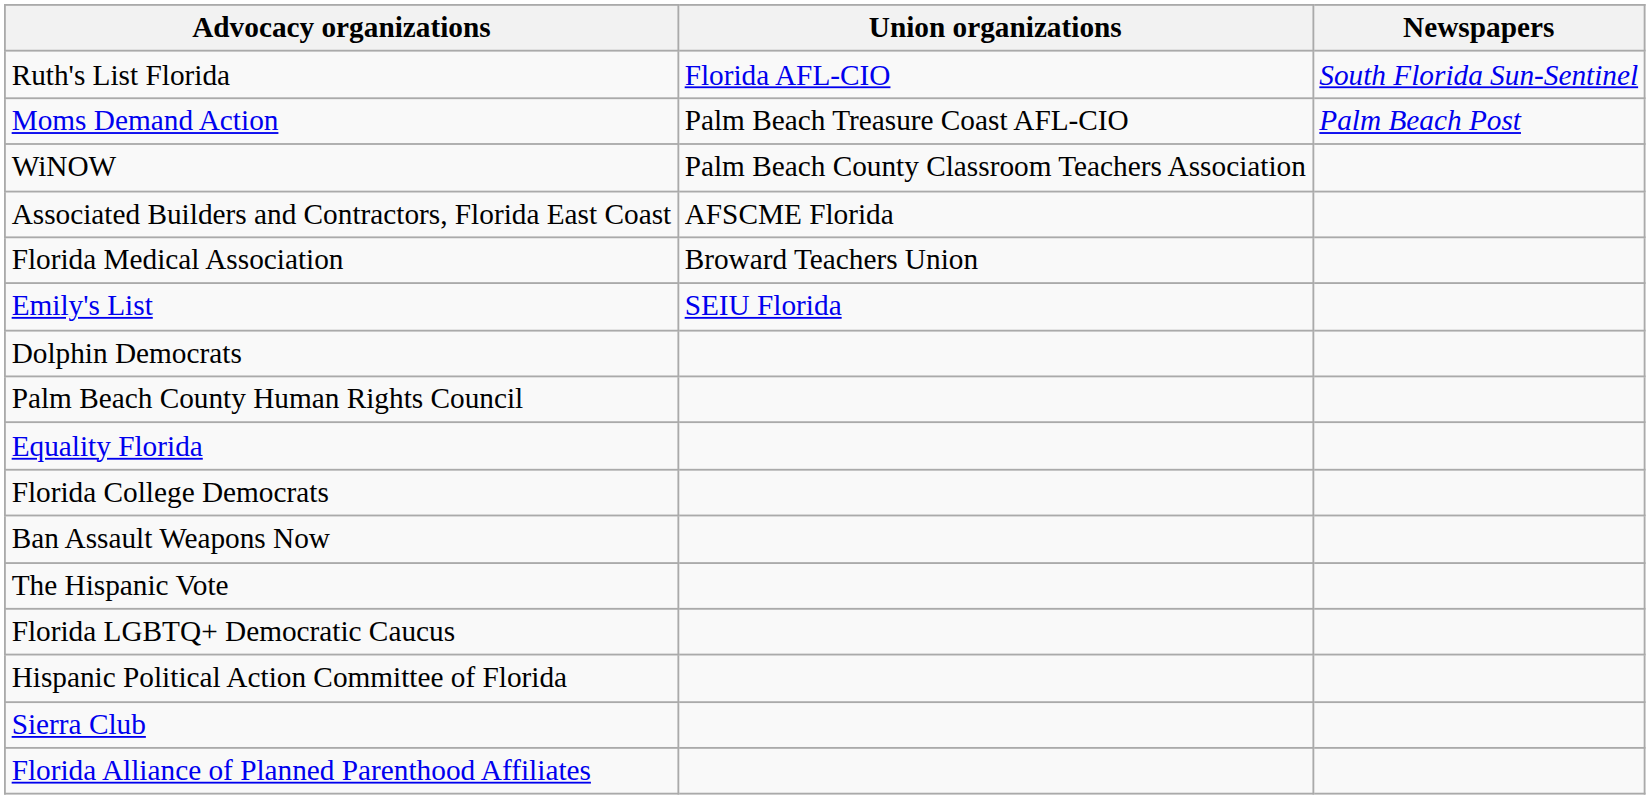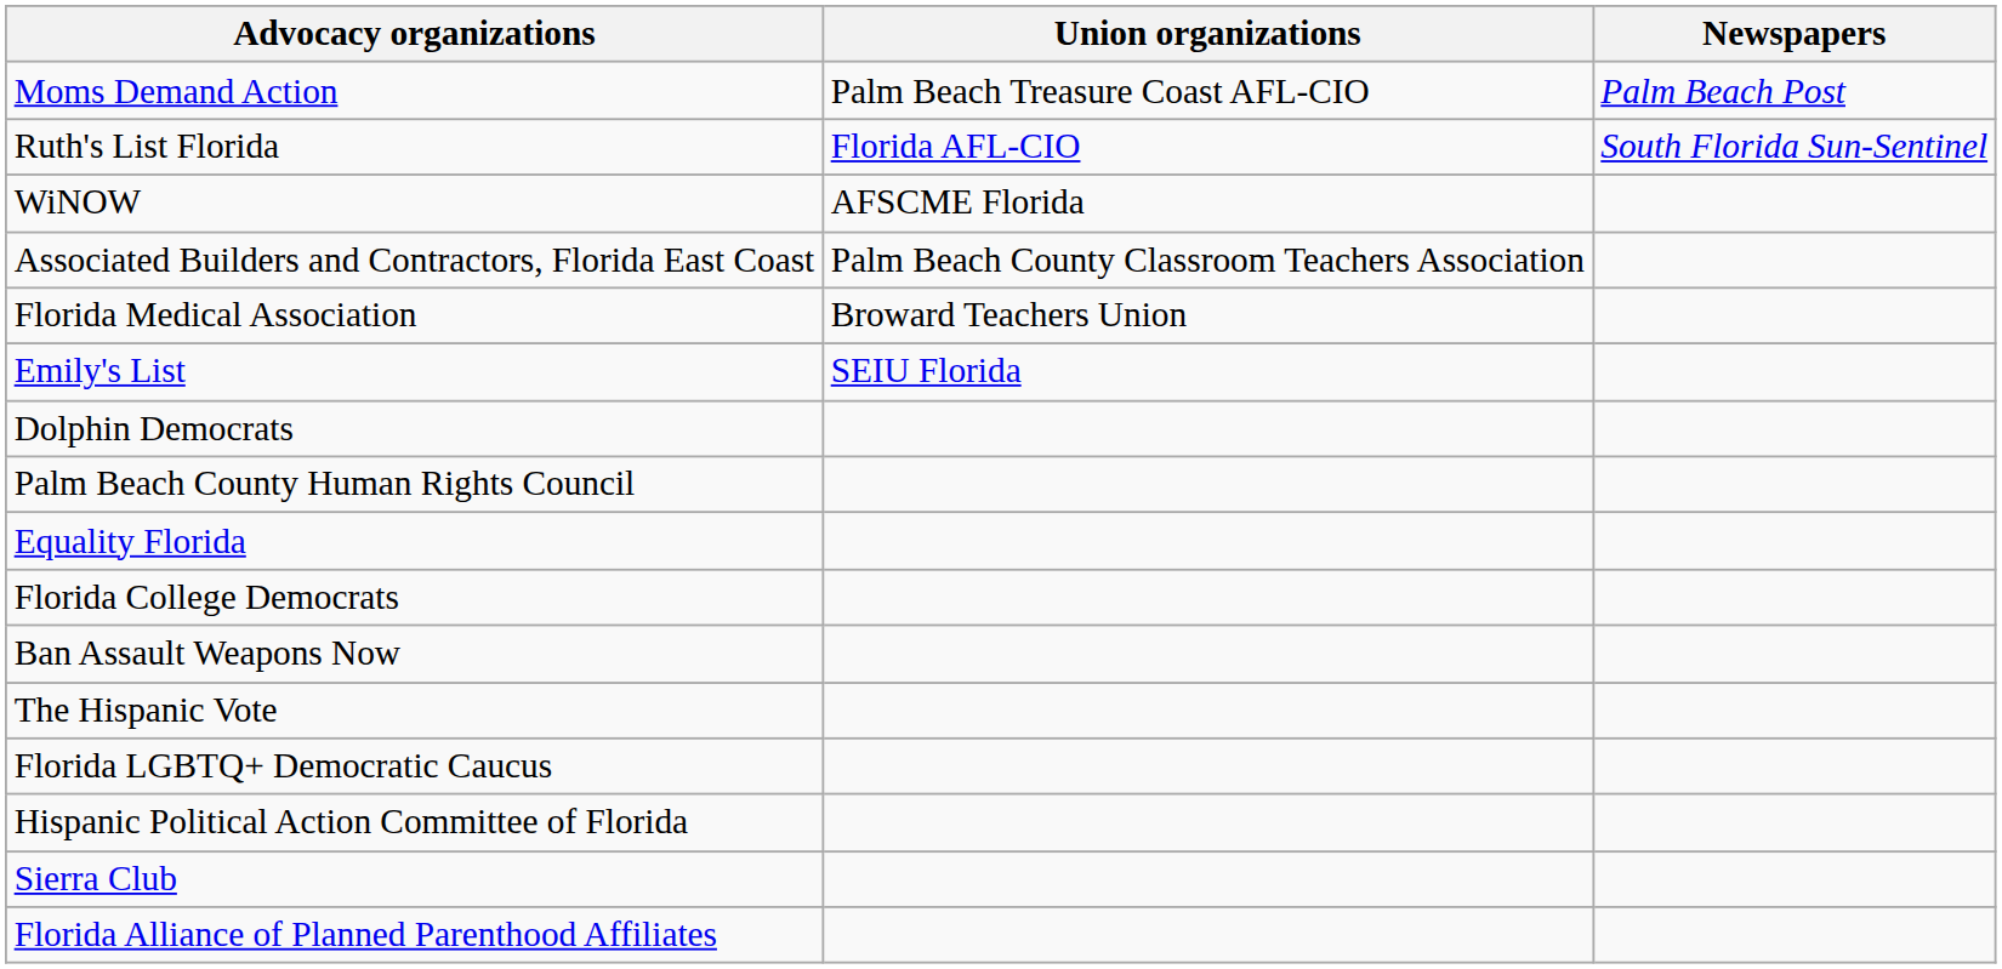rows swapped: Ruth's List Florida <-> Moms Demand Action
WiNOW | Union organizations: Palm Beach County Classroom Teachers Association -> AFSCME Florida
Associated Builders and Contractors, Florida East Coast | Union organizations: AFSCME Florida -> Palm Beach County Classroom Teachers Association
